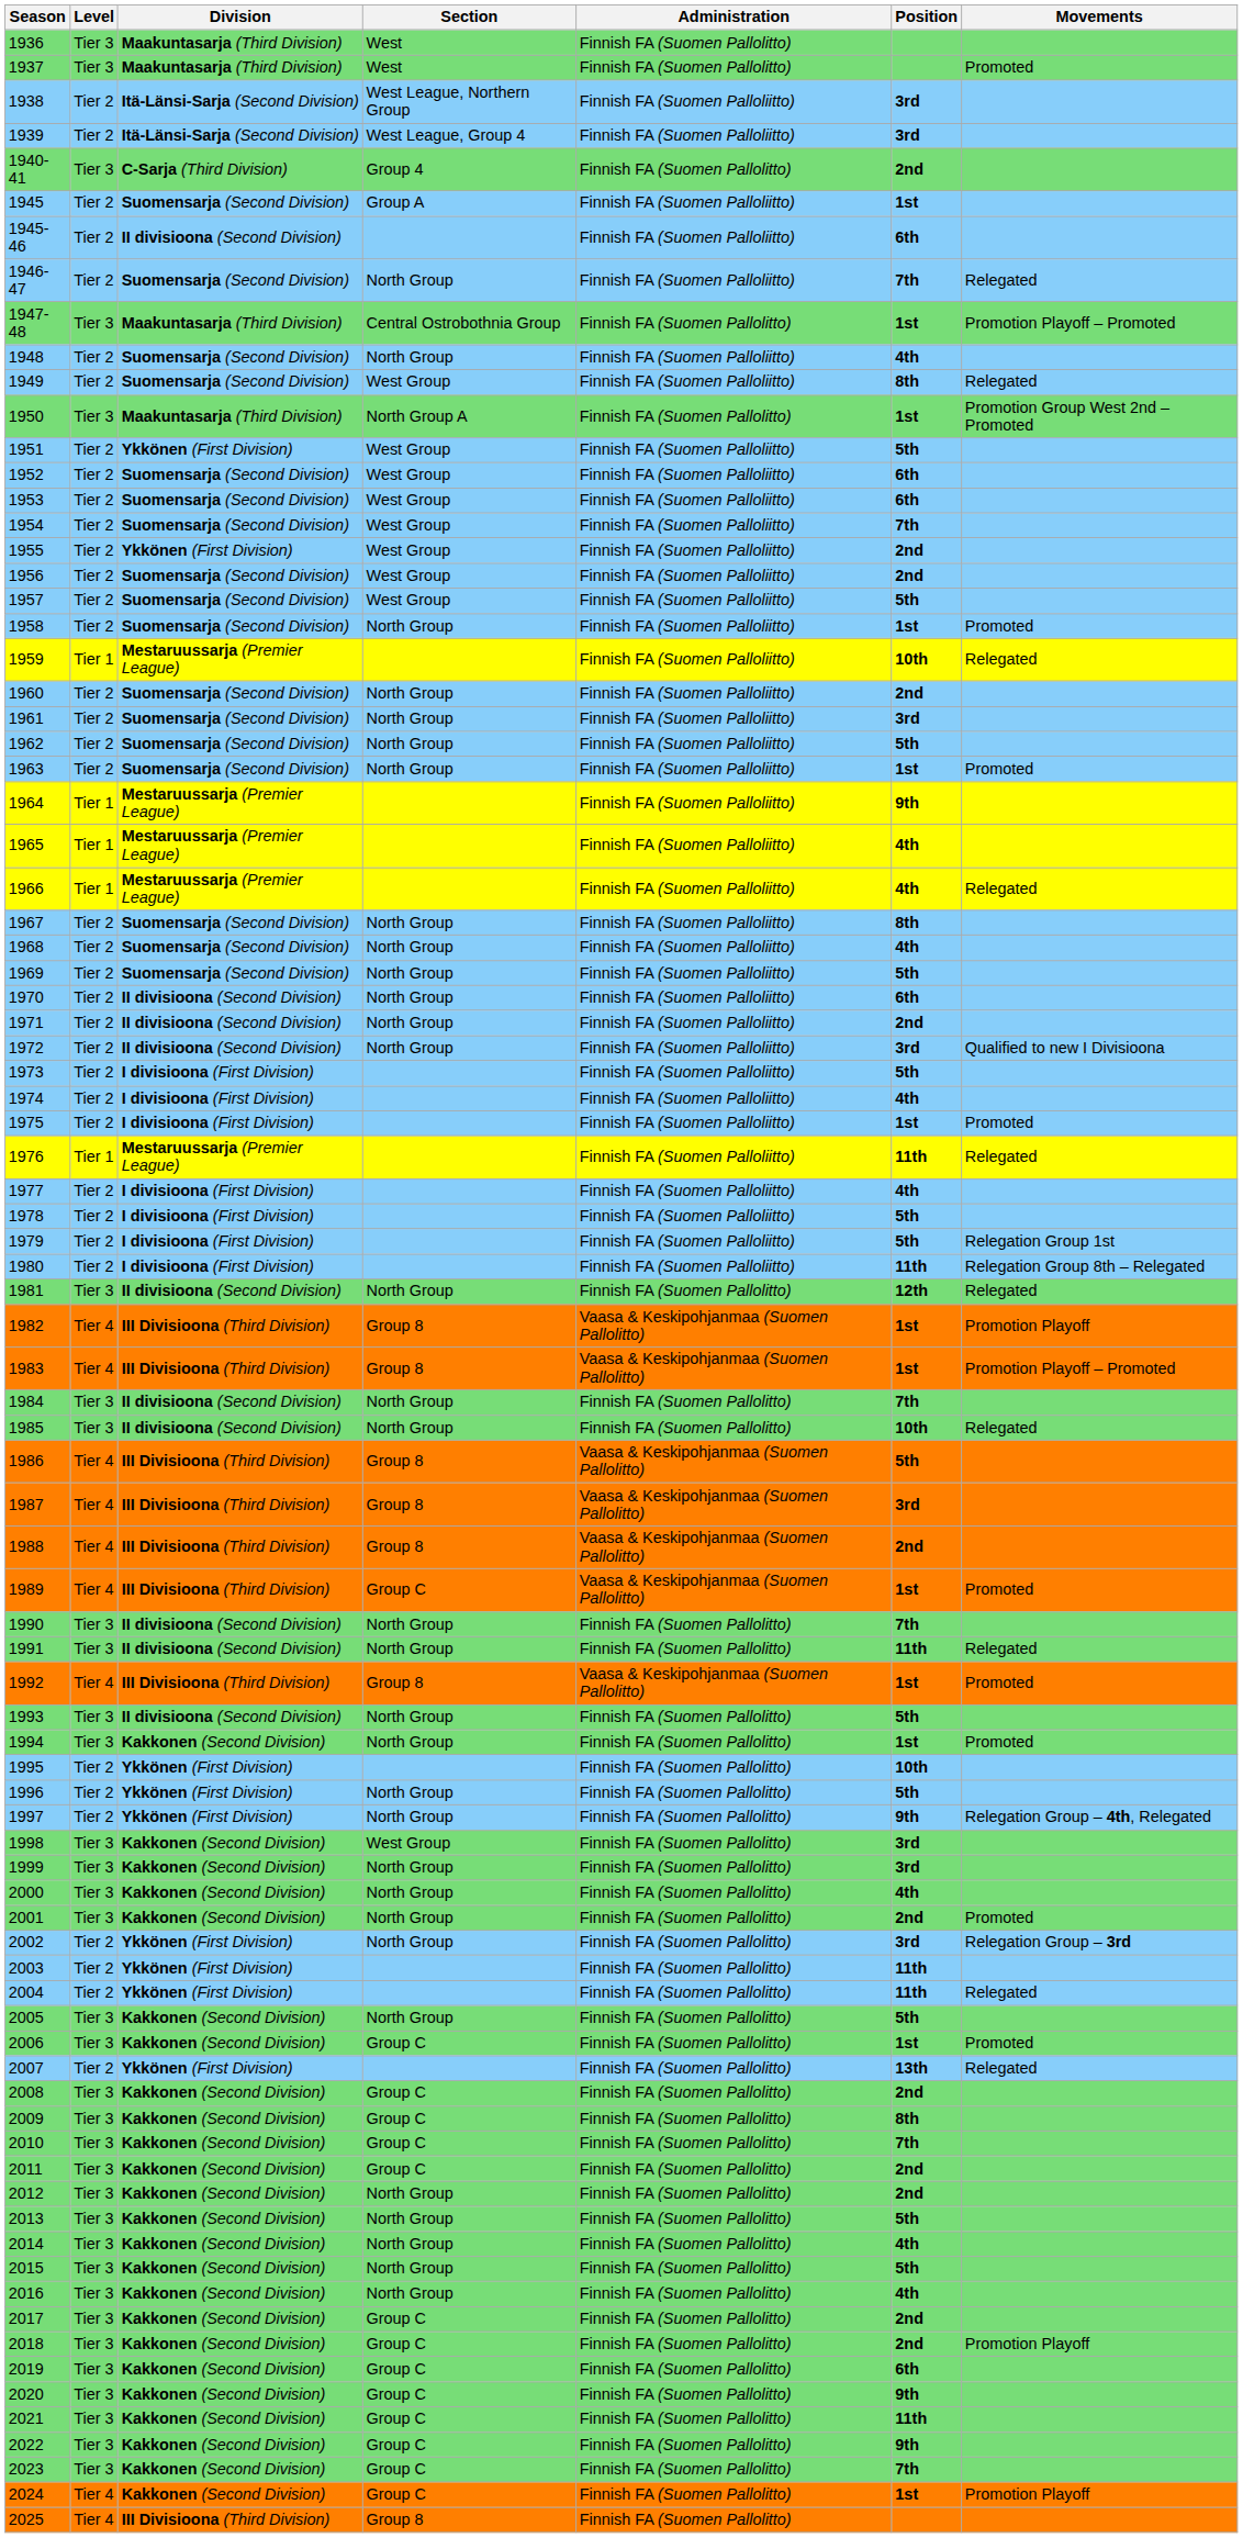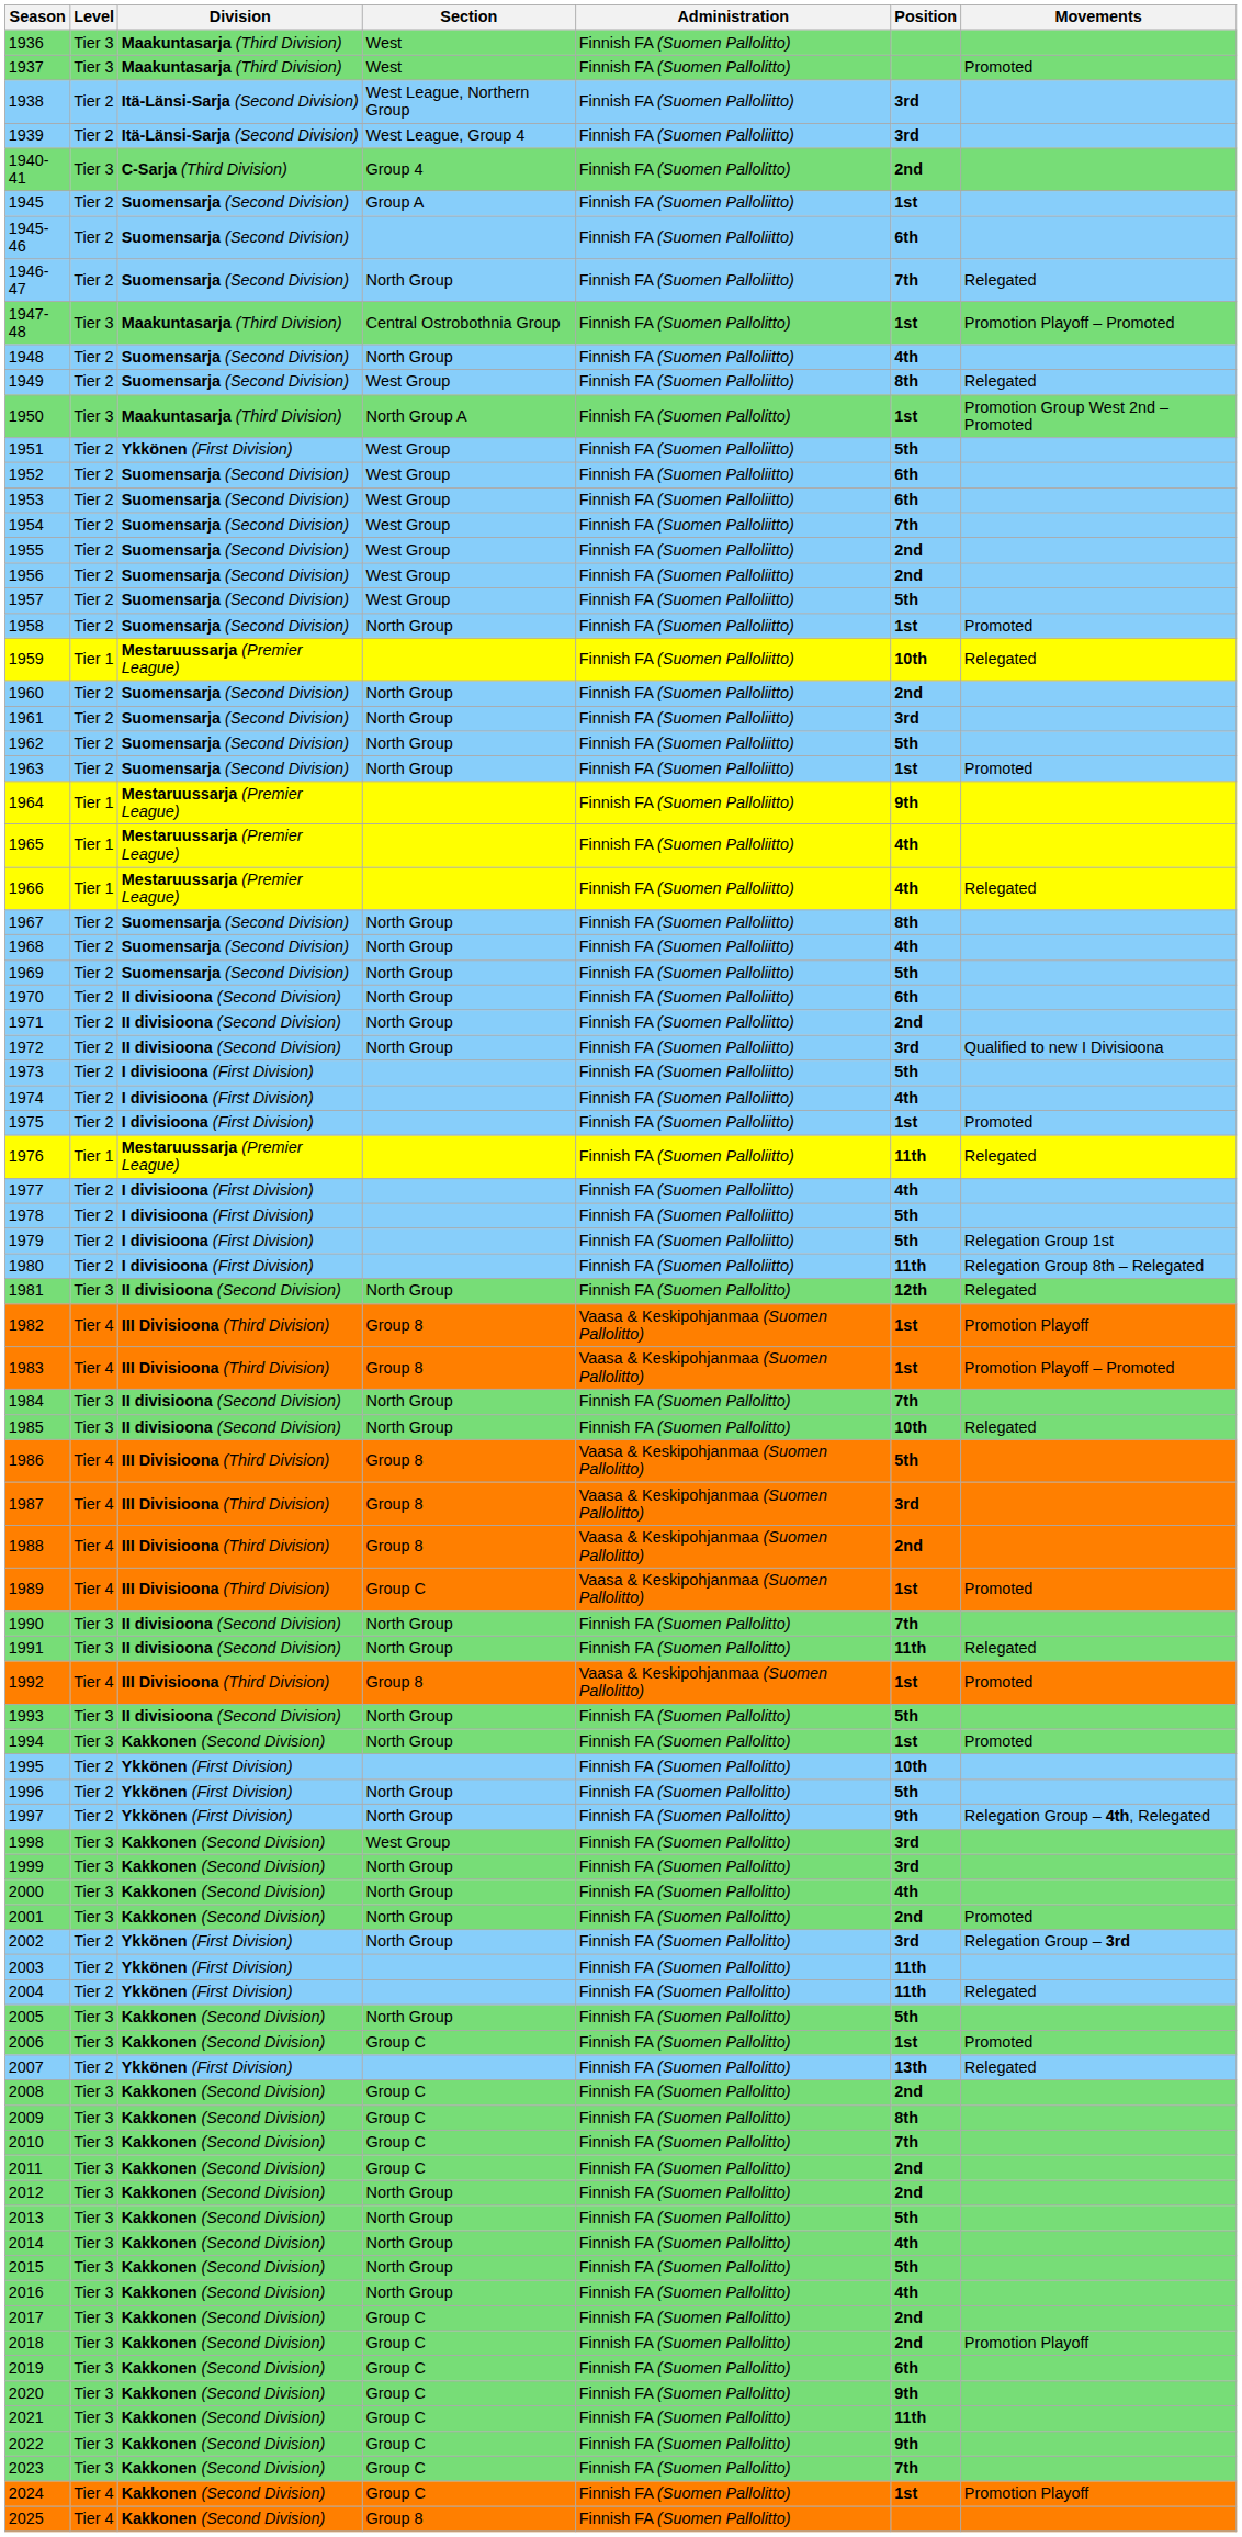1945-46 | Division: II divisioona (Second Division) -> Suomensarja (Second Division)
1955 | Division: Ykkönen (First Division) -> Suomensarja (Second Division)
2025 | Division: III Divisioona (Third Division) -> Kakkonen (Second Division)
